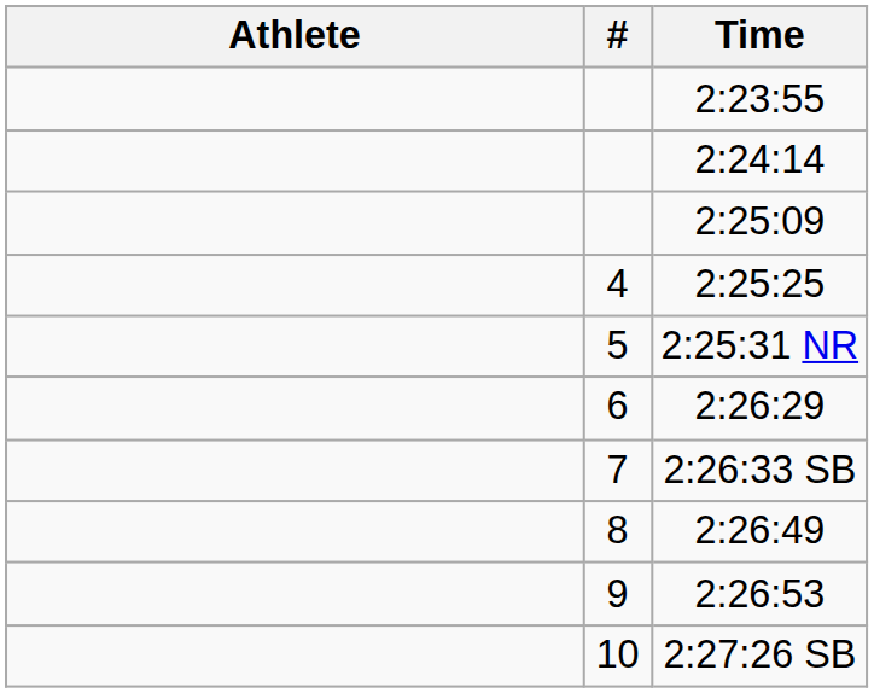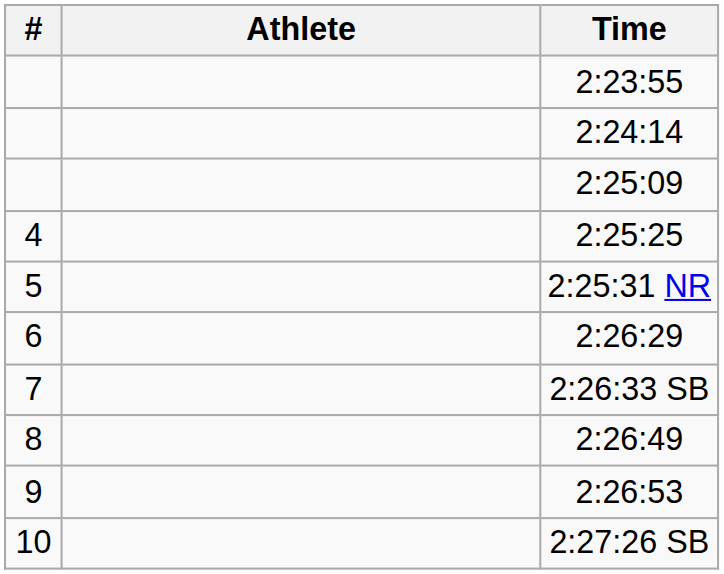columns swapped: # <-> Athlete
